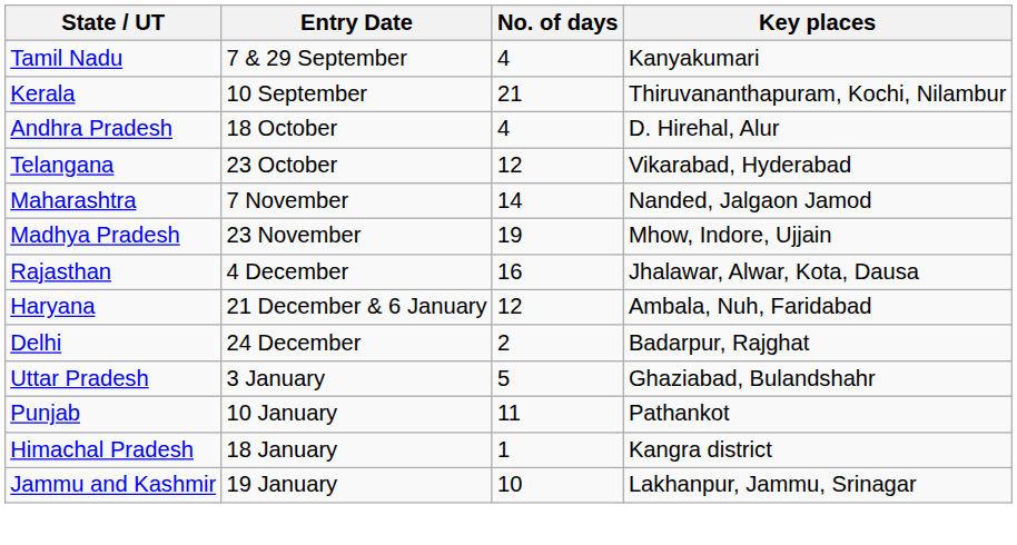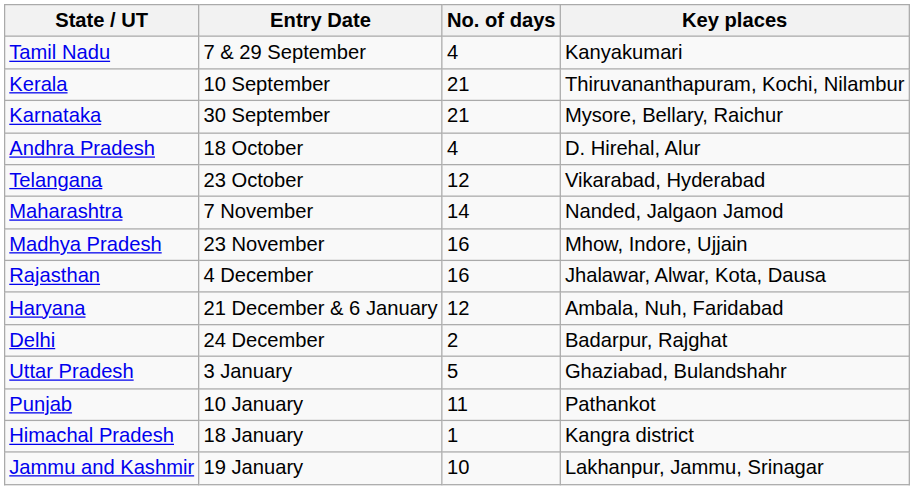+ row: Karnataka | 30 September | 21 | Mysore, Bellary, Raichur
Madhya Pradesh | No. of days: 19 -> 16
